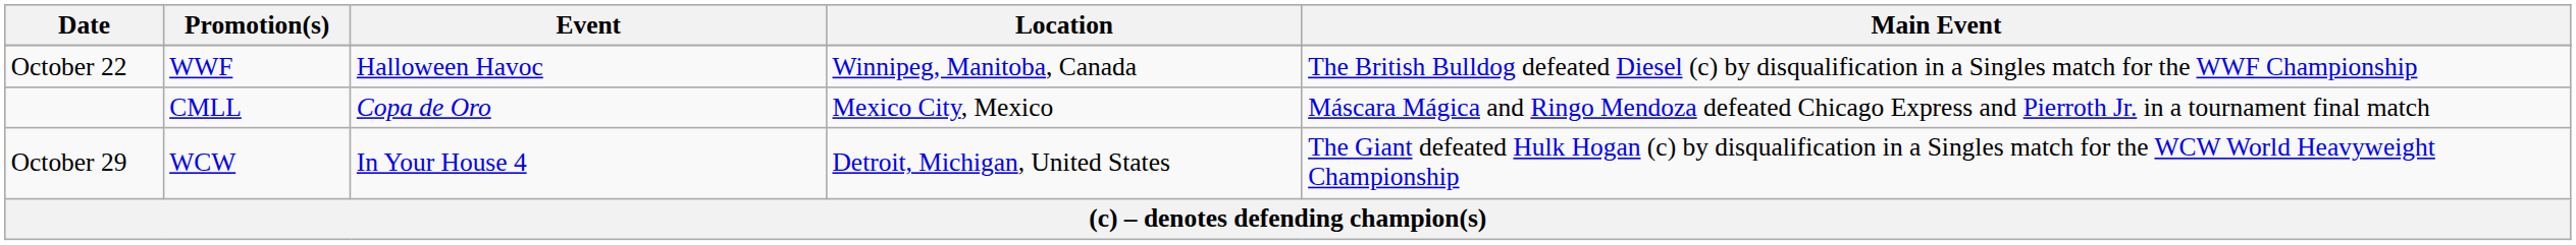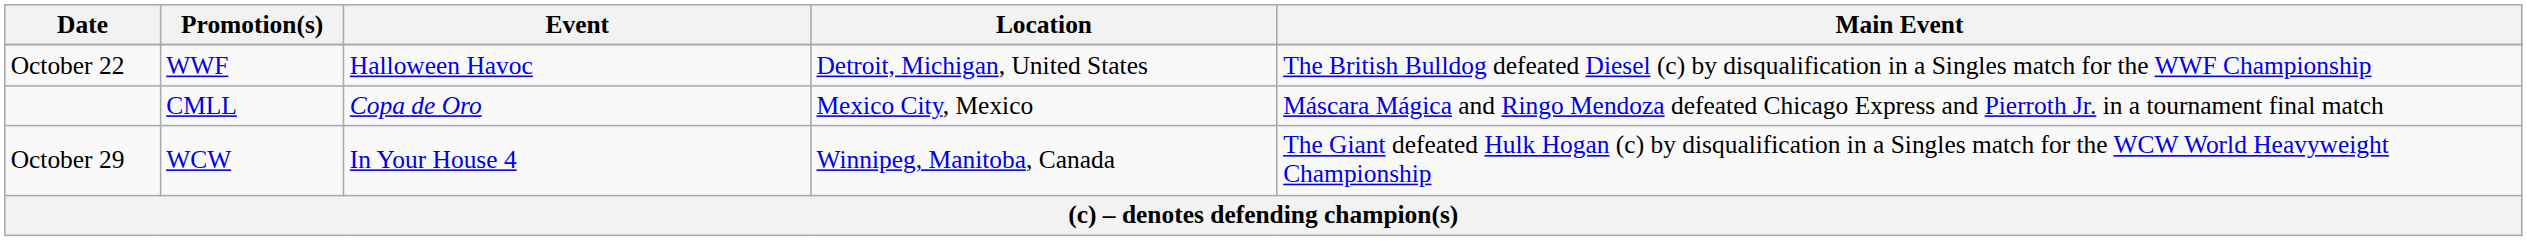October 22 | Location: Winnipeg, Manitoba, Canada -> Detroit, Michigan, United States
October 29 | Location: Detroit, Michigan, United States -> Winnipeg, Manitoba, Canada
